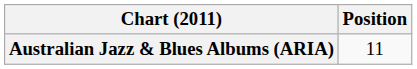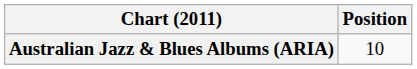Australian Jazz & Blues Albums (ARIA) | Position: 11 -> 10
